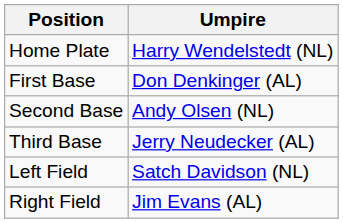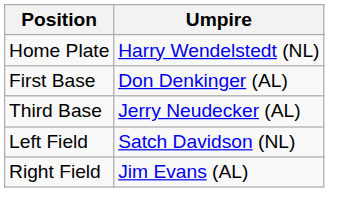- row: Second Base | Andy Olsen (NL)
